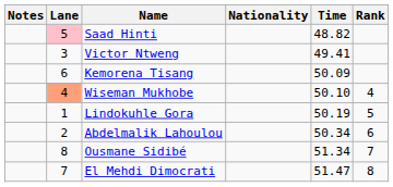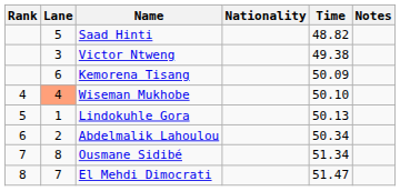columns swapped: Rank <-> Notes
Saad Hinti | Lane: pink background -> no background
Victor Ntweng | Time: 49.41 -> 49.38
Lindokuhle Gora | Time: 50.19 -> 50.13
